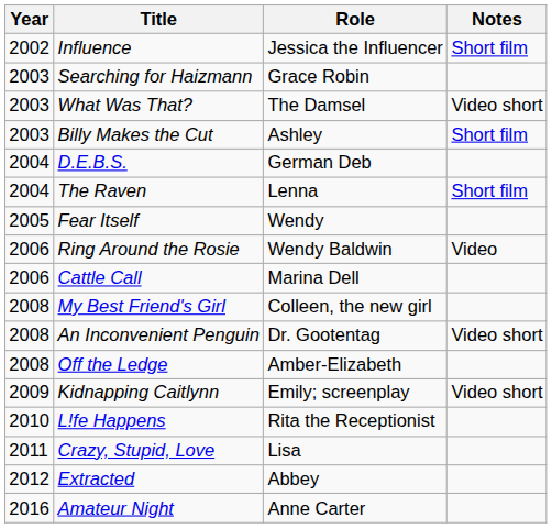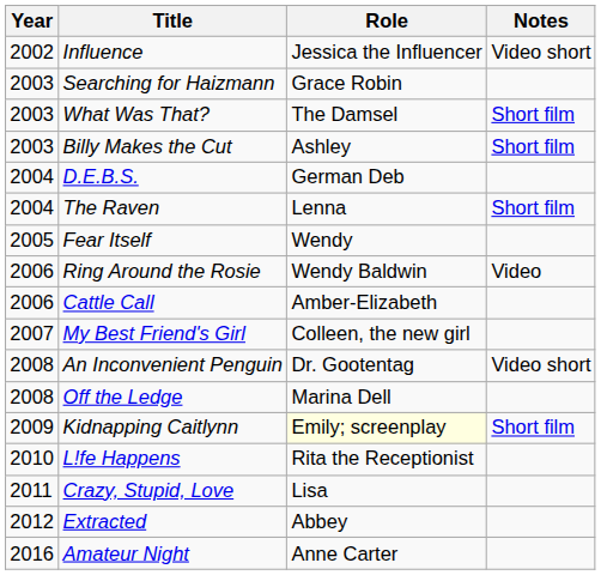Influence | Notes: Short film -> Video short
What Was That? | Notes: Video short -> Short film
Cattle Call | Role: Marina Dell -> Amber-Elizabeth
My Best Friend's Girl | Year: 2008 -> 2007
Off the Ledge | Role: Amber-Elizabeth -> Marina Dell
Kidnapping Caitlynn | Role: no background -> lightyellow background
Kidnapping Caitlynn | Notes: Video short -> Short film
